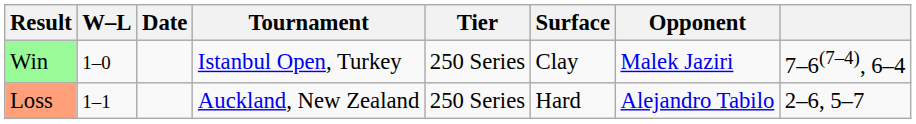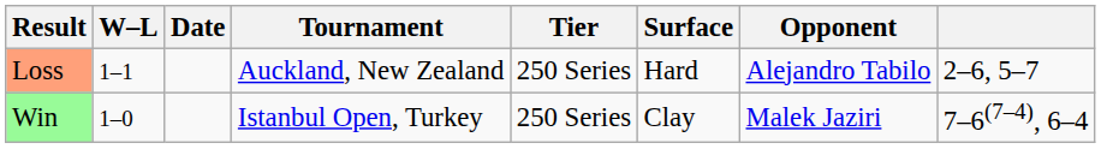rows swapped: Win <-> Loss
